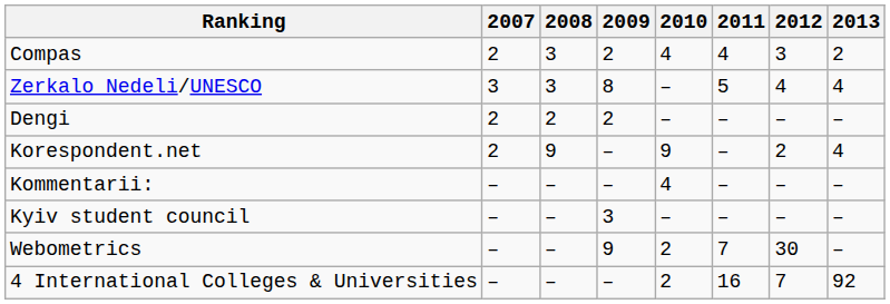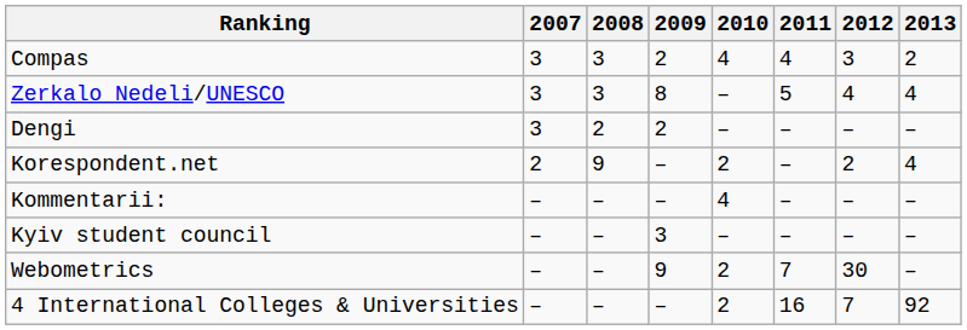Compas | 2007: 2 -> 3
Dengi | 2007: 2 -> 3
Korespondent.net | 2010: 9 -> 2
